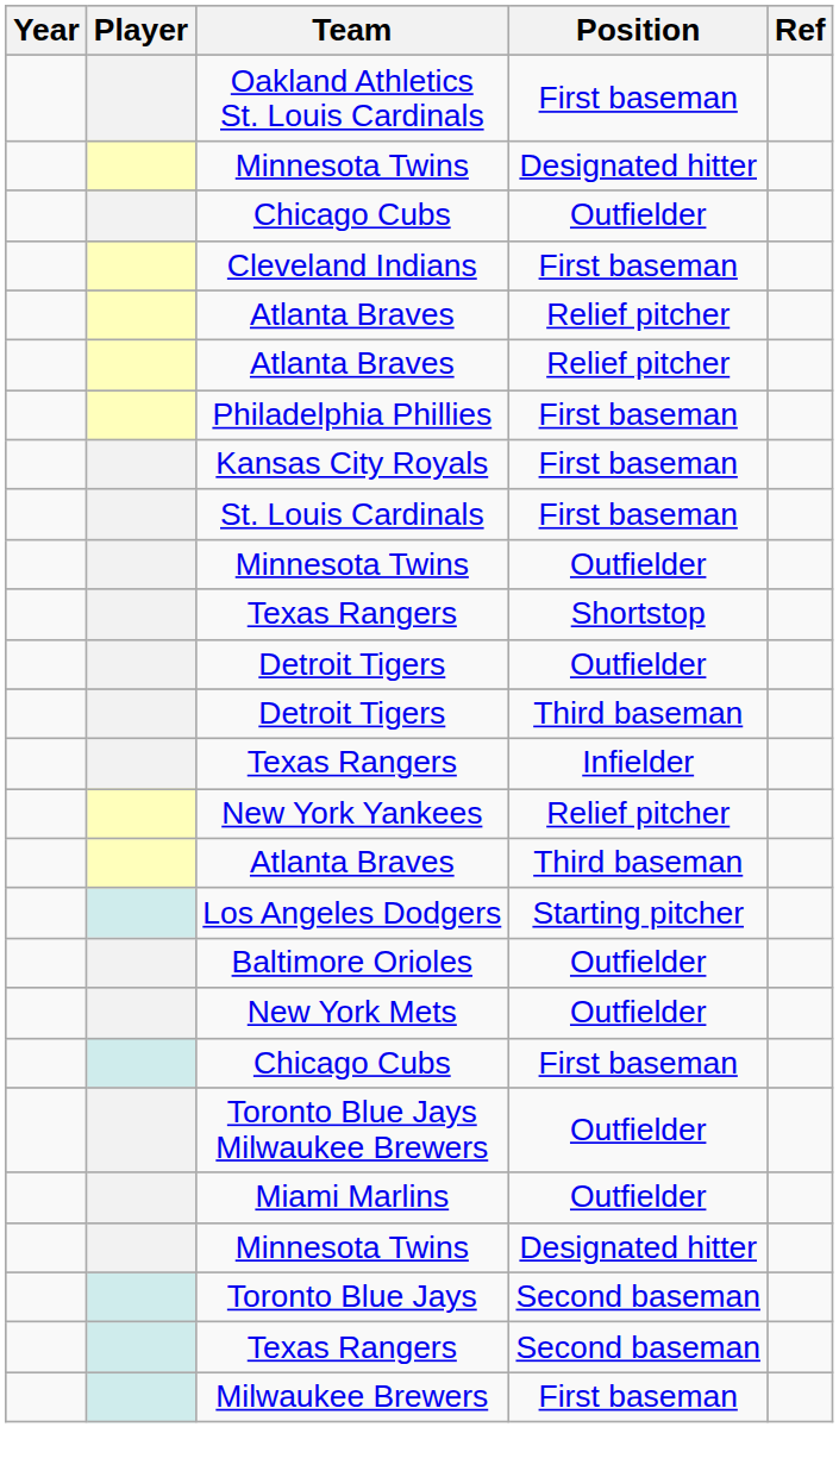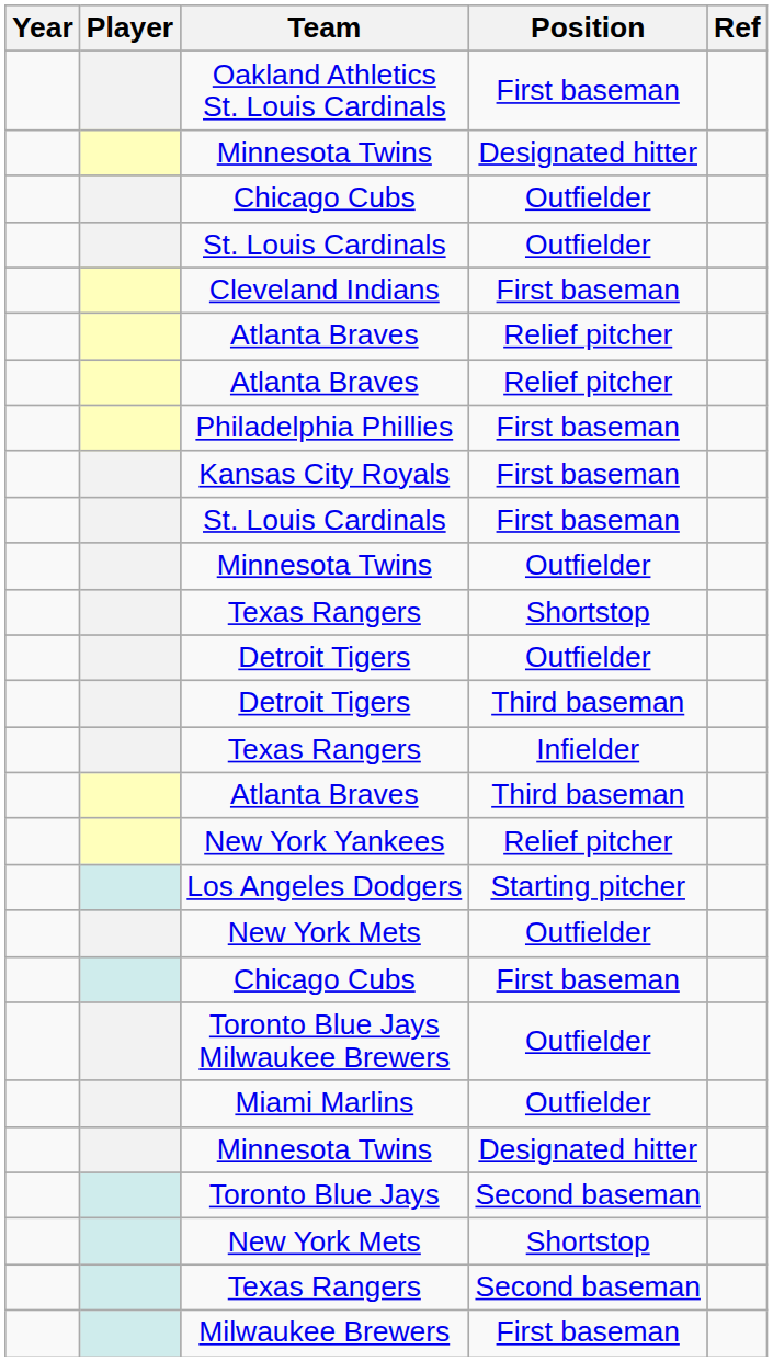+ row: St. Louis Cardinals | Outfielder
rows swapped: Atlanta Braves / Third baseman <-> New York Yankees
- row: Baltimore Orioles | Outfielder
+ row: New York Mets | Shortstop
